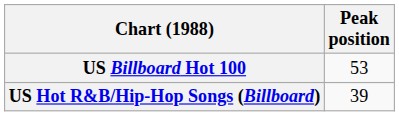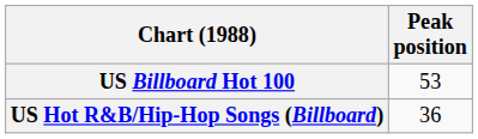US Hot R&B/Hip-Hop Songs (Billboard) | Peak position: 39 -> 36
